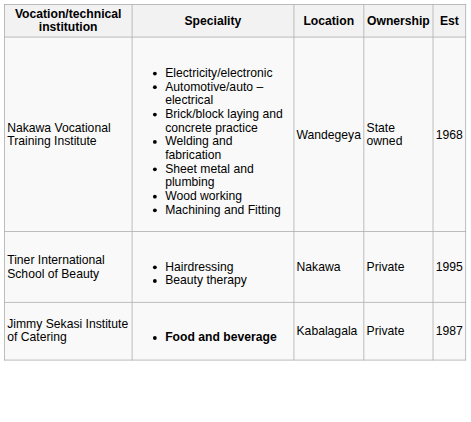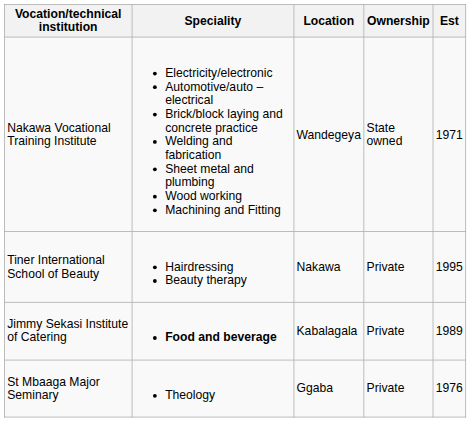Nakawa Vocational Training Institute | Est: 1968 -> 1971
Jimmy Sekasi Institute of Catering | Est: 1987 -> 1989
+ row: St Mbaaga Major Seminary | Theology | Ggaba | Private | 1976
